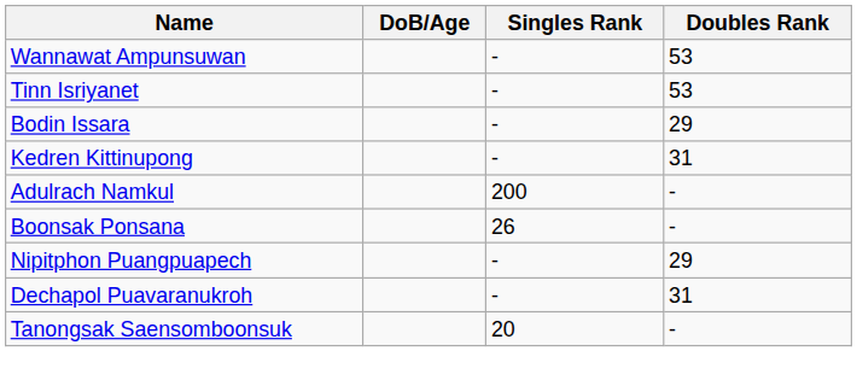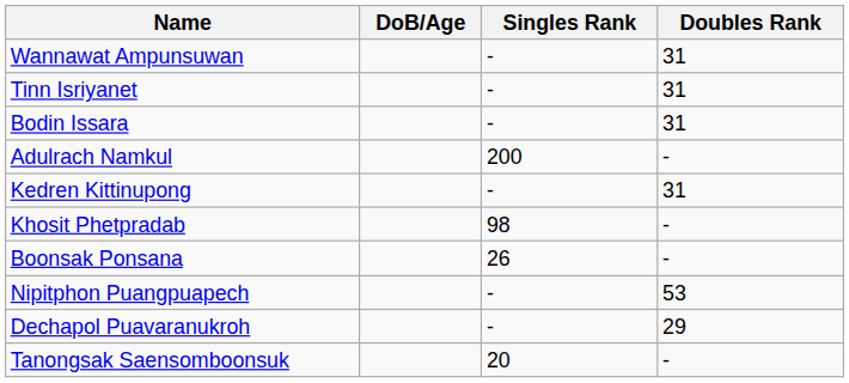Wannawat Ampunsuwan | Doubles Rank: 53 -> 31
Tinn Isriyanet | Doubles Rank: 53 -> 31
Bodin Issara | Doubles Rank: 29 -> 31
rows swapped: Kedren Kittinupong <-> Adulrach Namkul
+ row: Khosit Phetpradab | 98 | -
Nipitphon Puangpuapech | Doubles Rank: 29 -> 53
Dechapol Puavaranukroh | Doubles Rank: 31 -> 29
